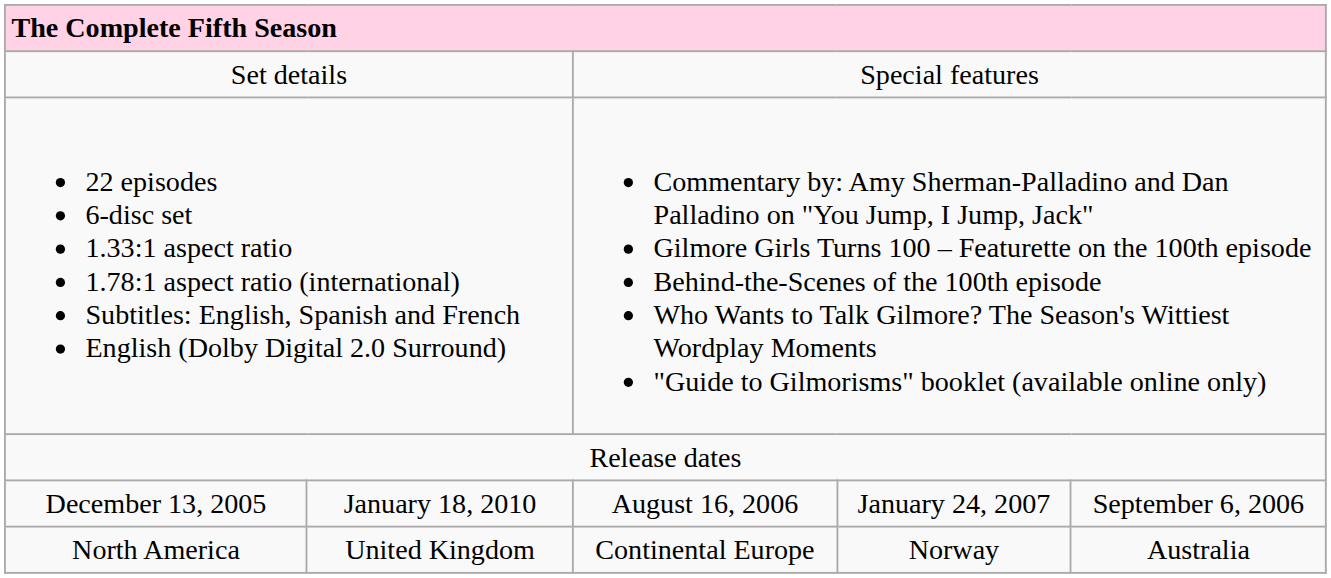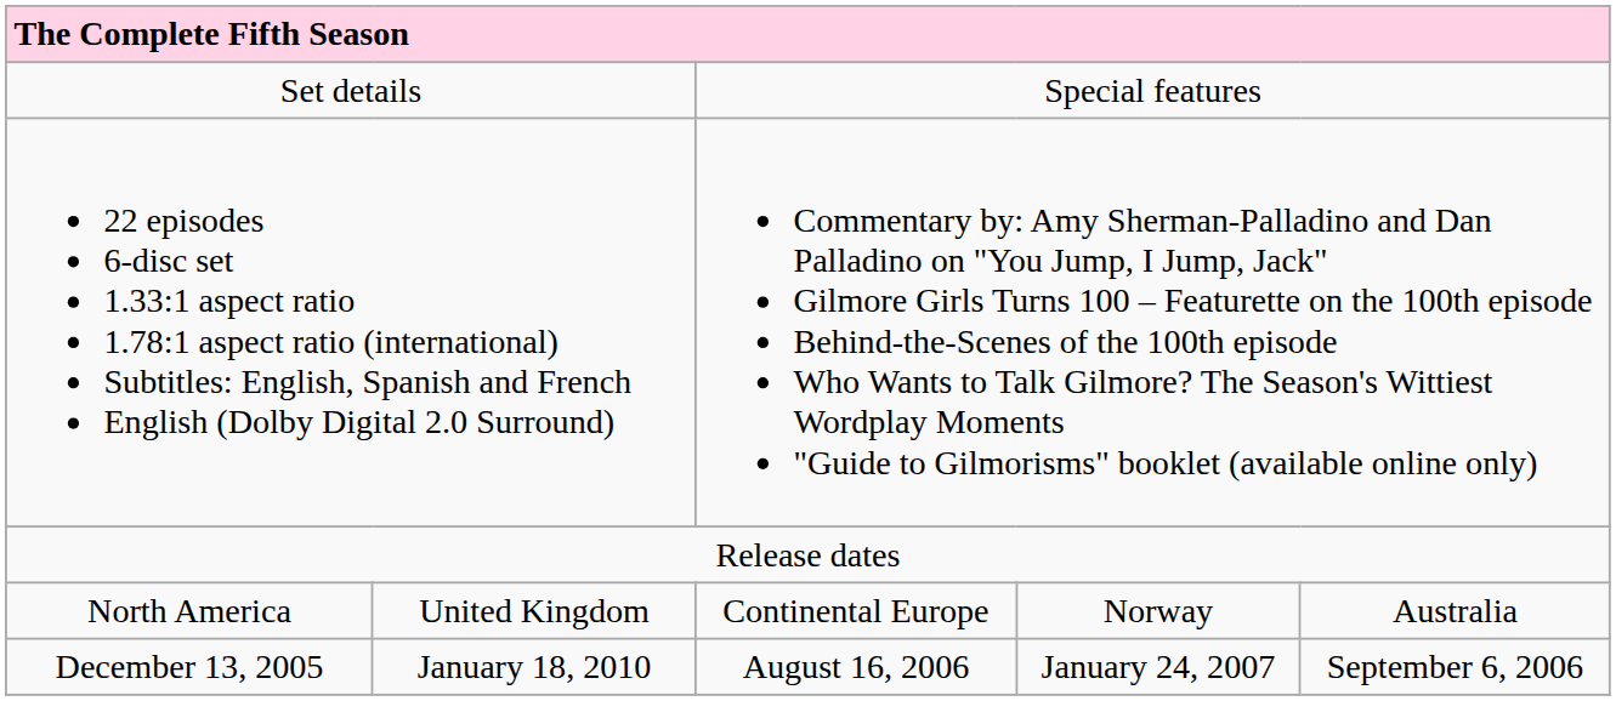rows swapped: North America <-> December 13, 2005
